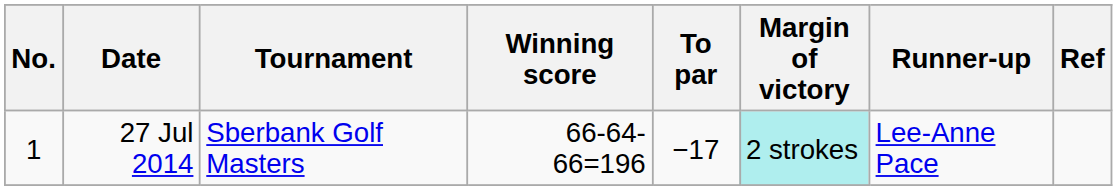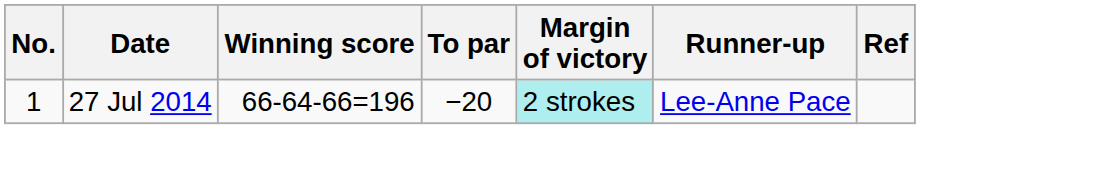- column: Tournament | Sberbank Golf Masters
27 Jul 2014 | To par: −17 -> −20
